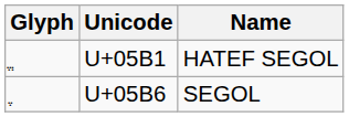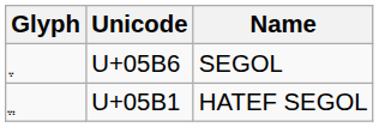rows swapped: U+05B6 <-> U+05B1
